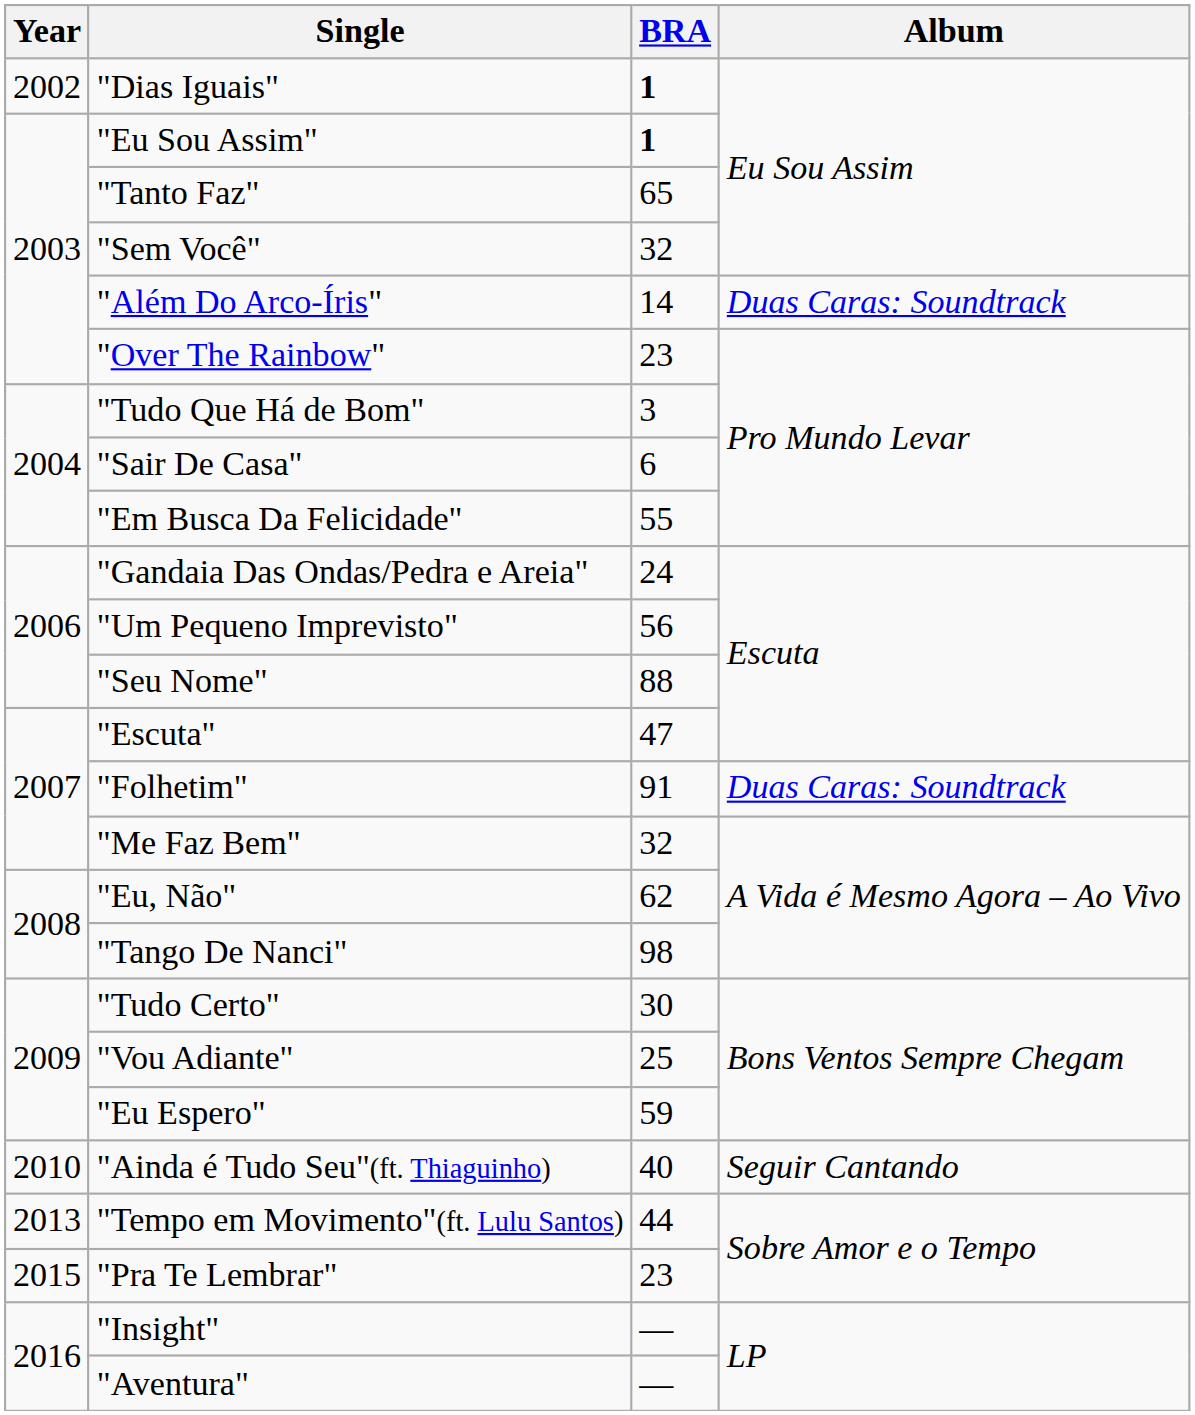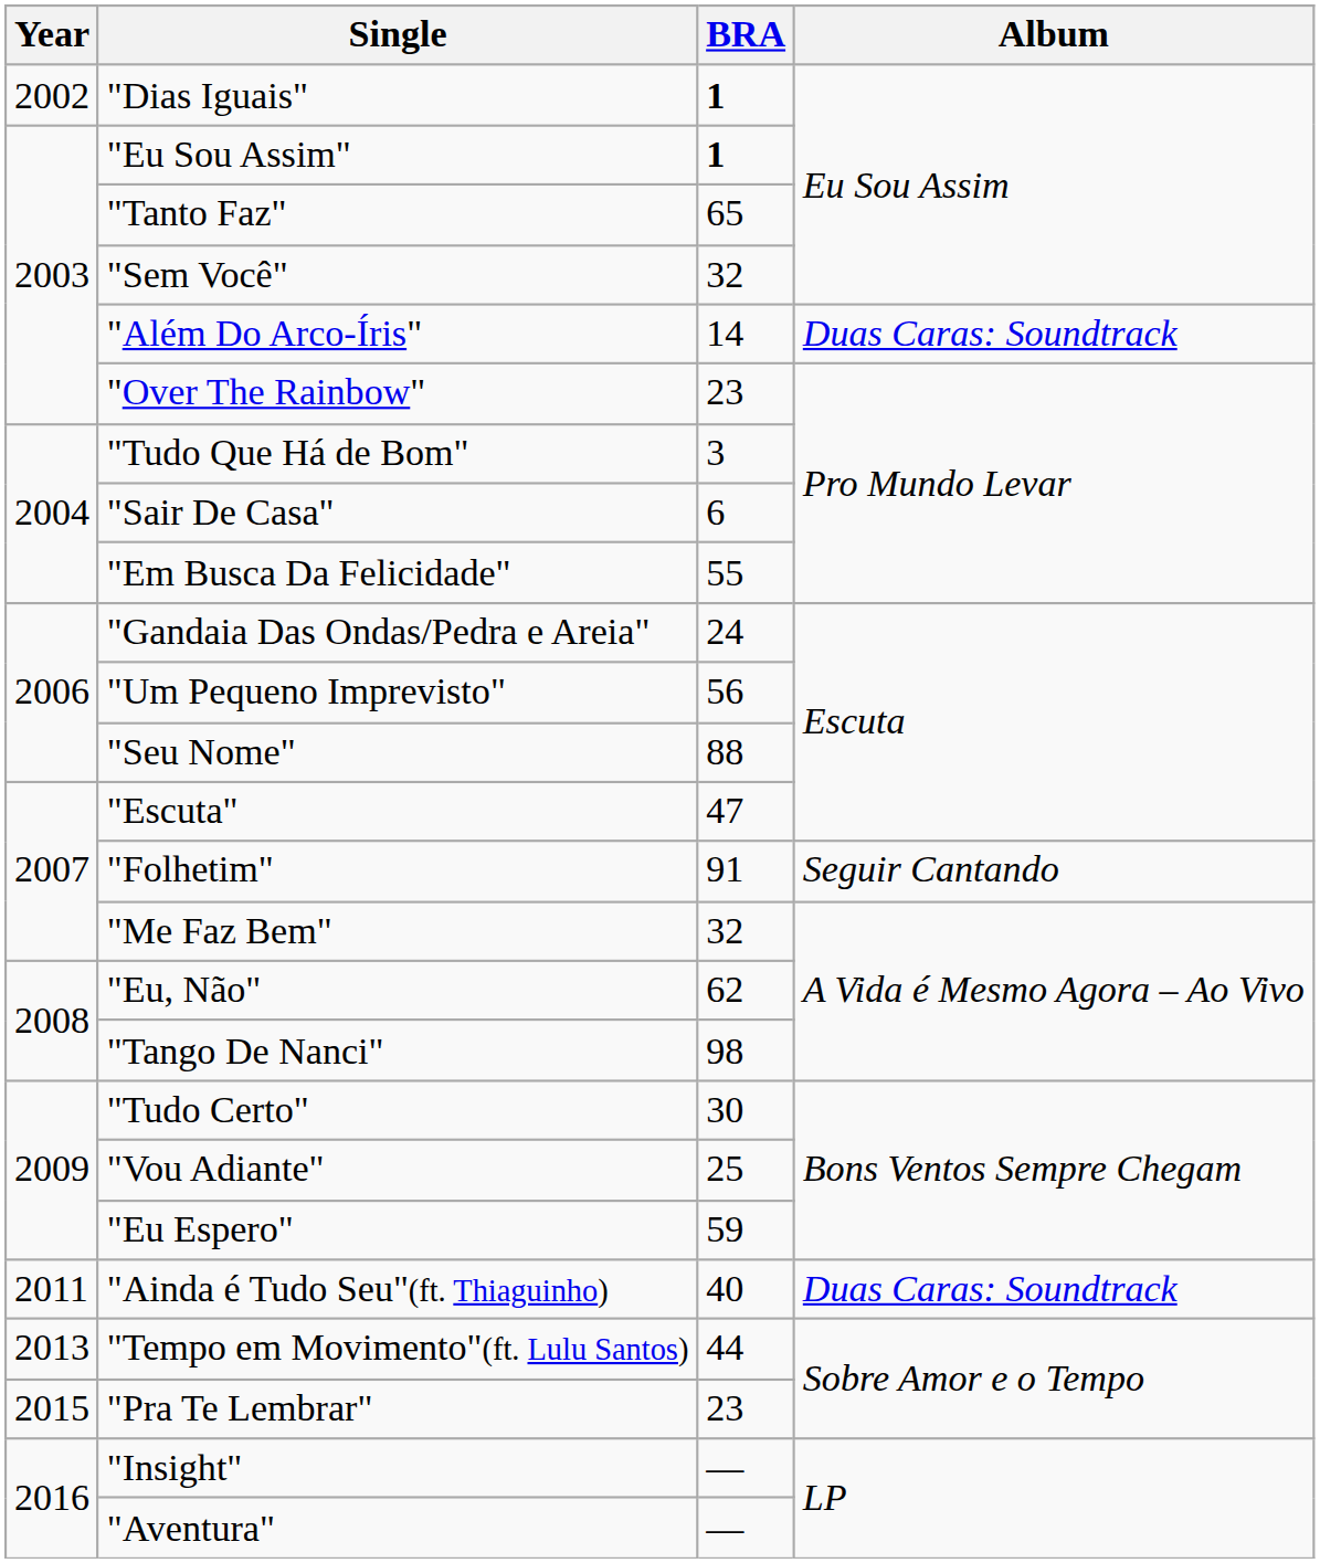"Folhetim" | Album: Duas Caras: Soundtrack -> Seguir Cantando
"Ainda é Tudo Seu"(ft. Thiaguinho) | Year: 2010 -> 2011
"Ainda é Tudo Seu"(ft. Thiaguinho) | Album: Seguir Cantando -> Duas Caras: Soundtrack
